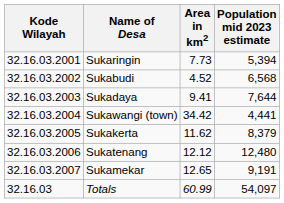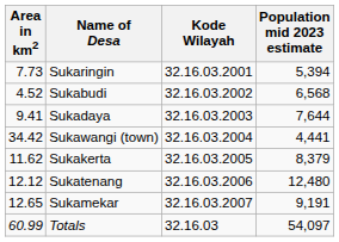columns swapped: Kode Wilayah <-> Area in km2
